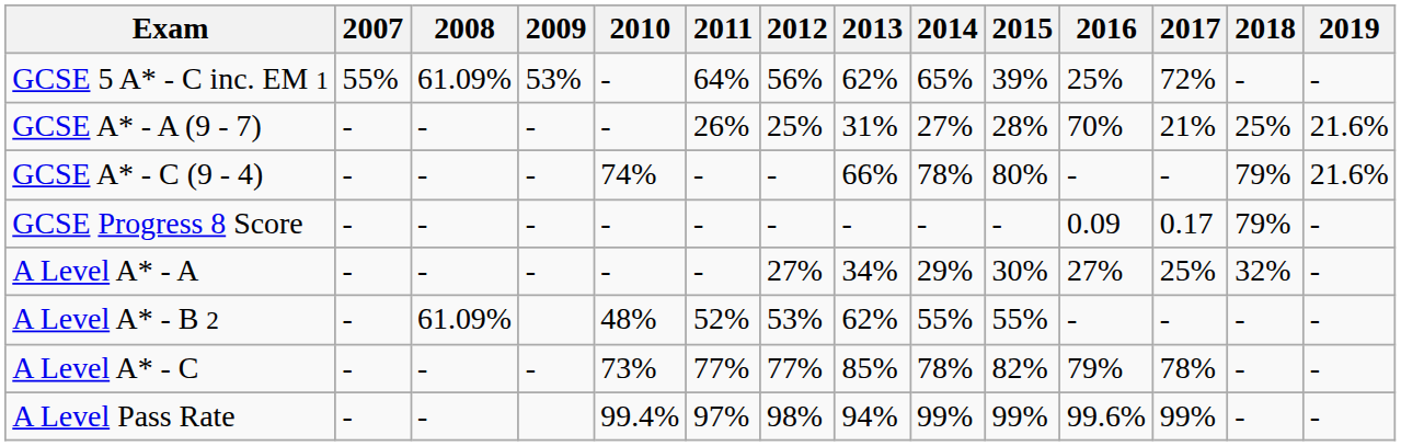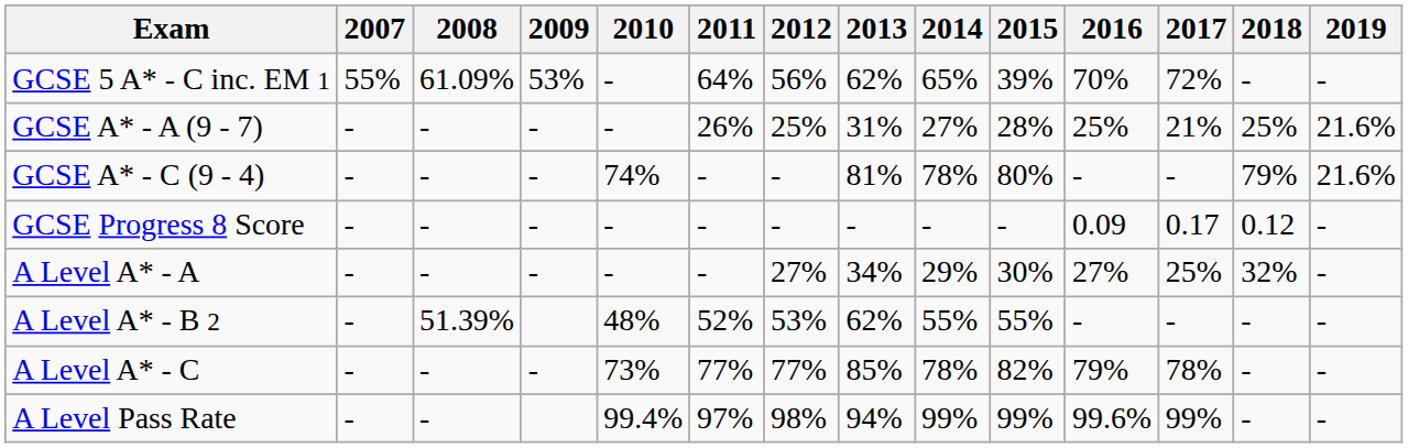GCSE 5 A* - C inc. EM 1 | 2016: 25% -> 70%
GCSE A* - A (9 - 7) | 2016: 70% -> 25%
GCSE A* - C (9 - 4) | 2013: 66% -> 81%
GCSE Progress 8 Score | 2018: 79% -> 0.12
A Level A* - B 2 | 2008: 61.09% -> 51.39%
